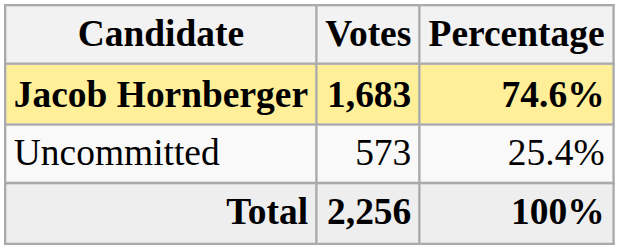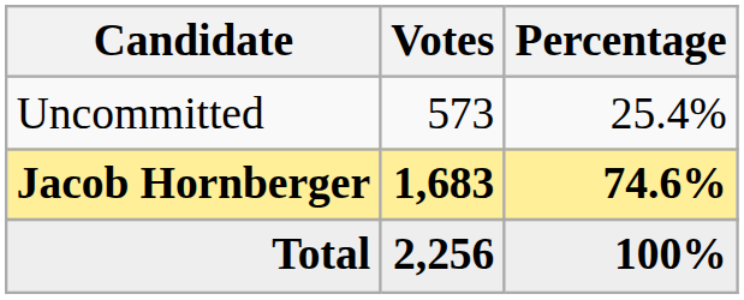rows swapped: Jacob Hornberger <-> Uncommitted
